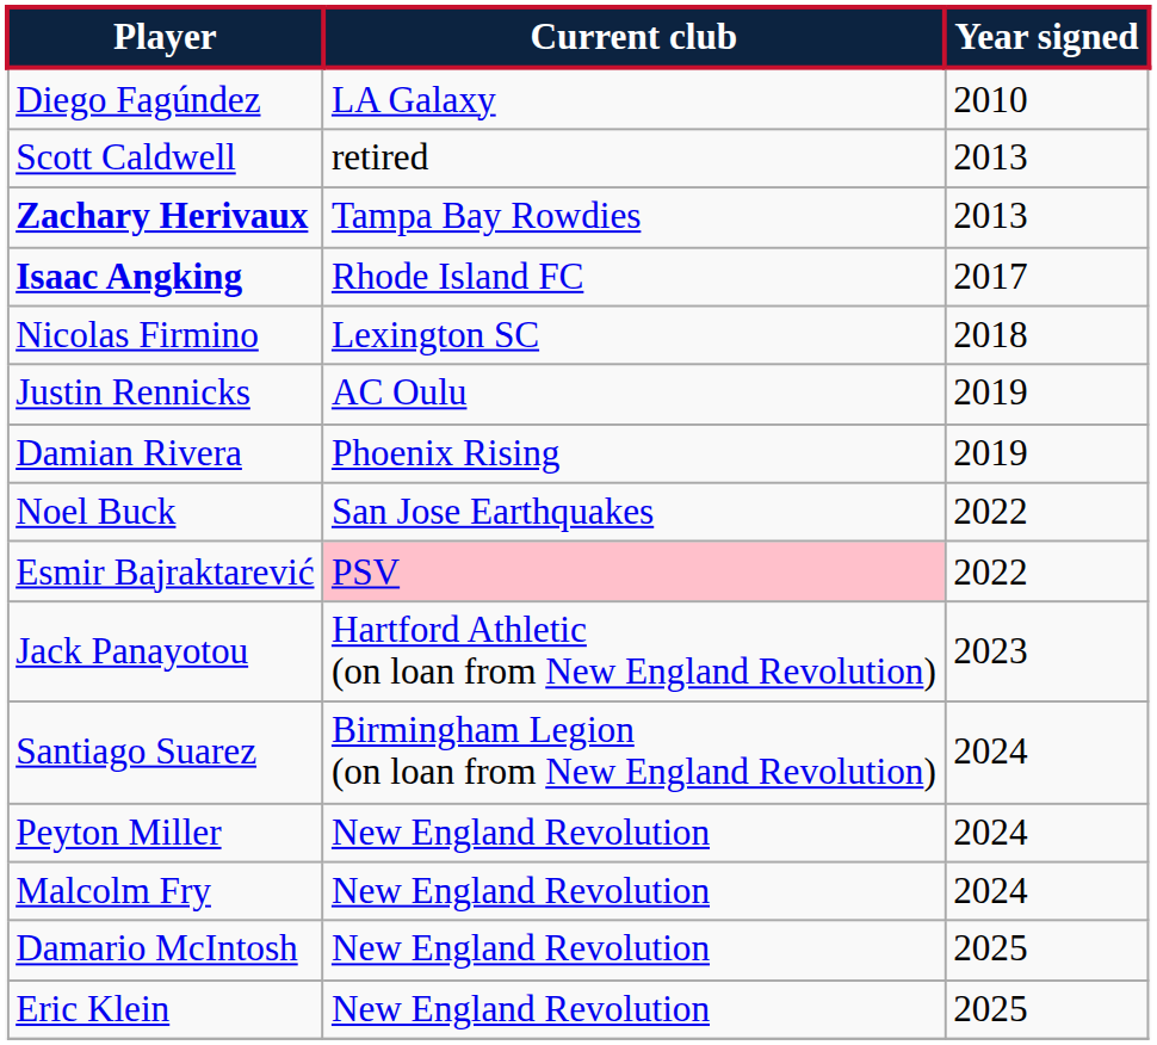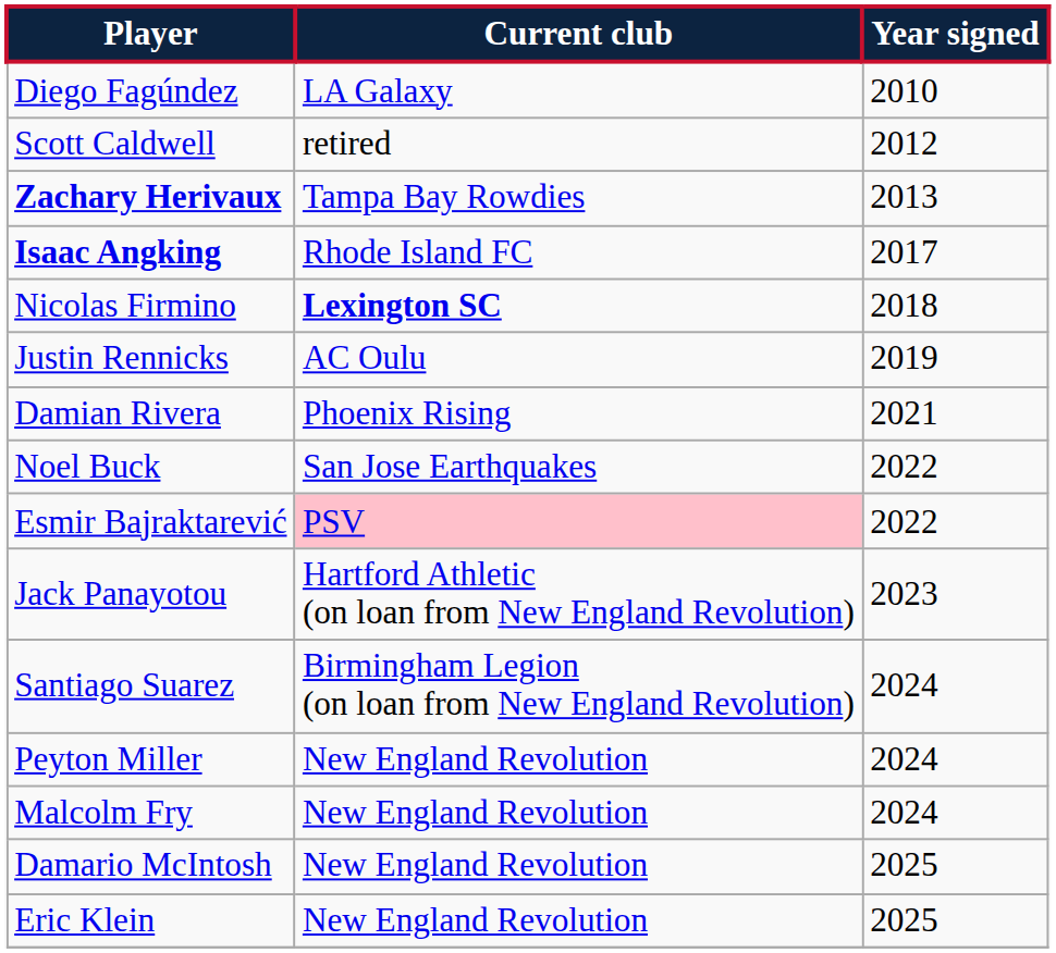Scott Caldwell | Year signed: 2013 -> 2012
Nicolas Firmino | Current club: normal -> bold
Damian Rivera | Year signed: 2019 -> 2021
